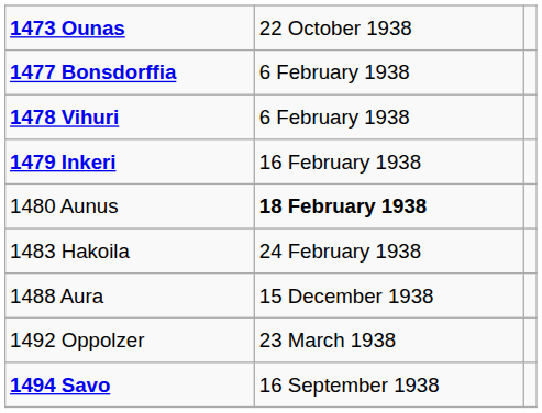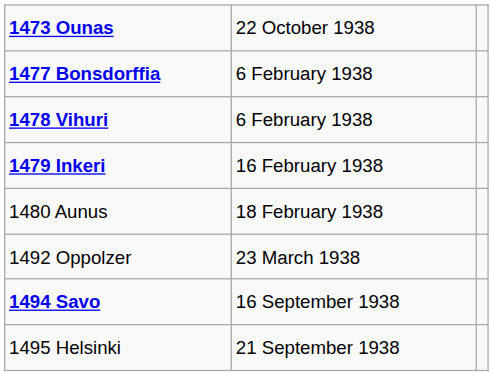1480 Aunus | column 2: bold -> normal
- row: 1483 Hakoila | 24 February 1938
- row: 1488 Aura | 15 December 1938
+ row: 1495 Helsinki | 21 September 1938
